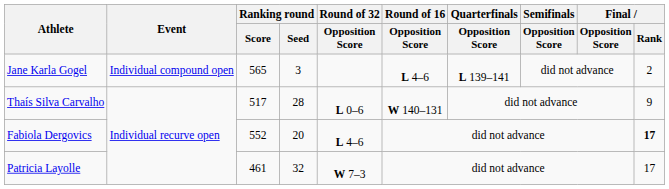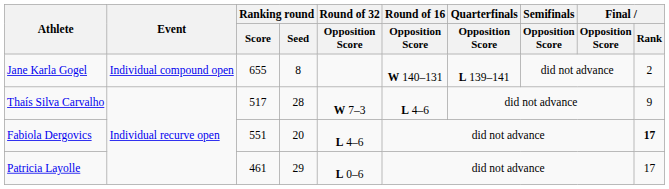Jane Karla Gogel | Ranking round / Score: 565 -> 655
Jane Karla Gogel | Ranking round / Seed: 3 -> 8
Jane Karla Gogel | Round of 16 / Opposition Score: L 4–6 -> W 140–131
Thaís Silva Carvalho | Round of 32 / Opposition Score: L 0–6 -> W 7–3
Thaís Silva Carvalho | Round of 16 / Opposition Score: W 140–131 -> L 4–6
Fabiola Dergovics | Ranking round / Score: 552 -> 551
Patricia Layolle | Ranking round / Seed: 32 -> 29
Patricia Layolle | Round of 32 / Opposition Score: W 7–3 -> L 0–6
